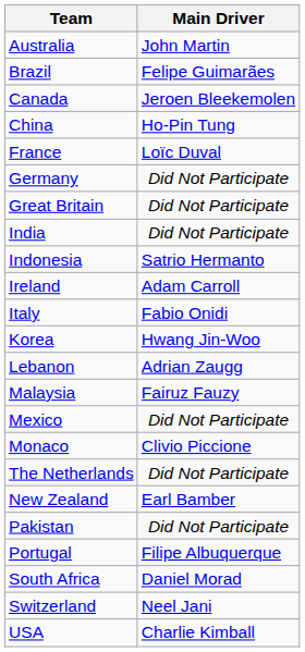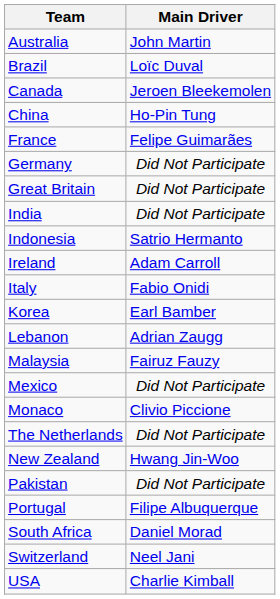Brazil | Main Driver: Felipe Guimarães -> Loïc Duval
France | Main Driver: Loïc Duval -> Felipe Guimarães
Korea | Main Driver: Hwang Jin-Woo -> Earl Bamber
New Zealand | Main Driver: Earl Bamber -> Hwang Jin-Woo
